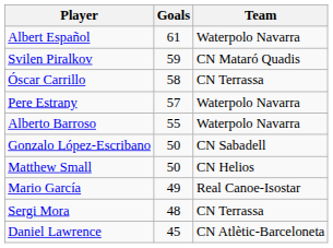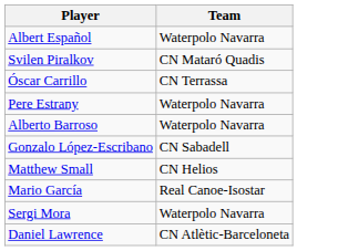- column: Goals | 61 | 59 | 58 | 57 | 55 | 50 | 50 | 49 | 48 | 45
Sergi Mora | Team: CN Terrassa -> Waterpolo Navarra
